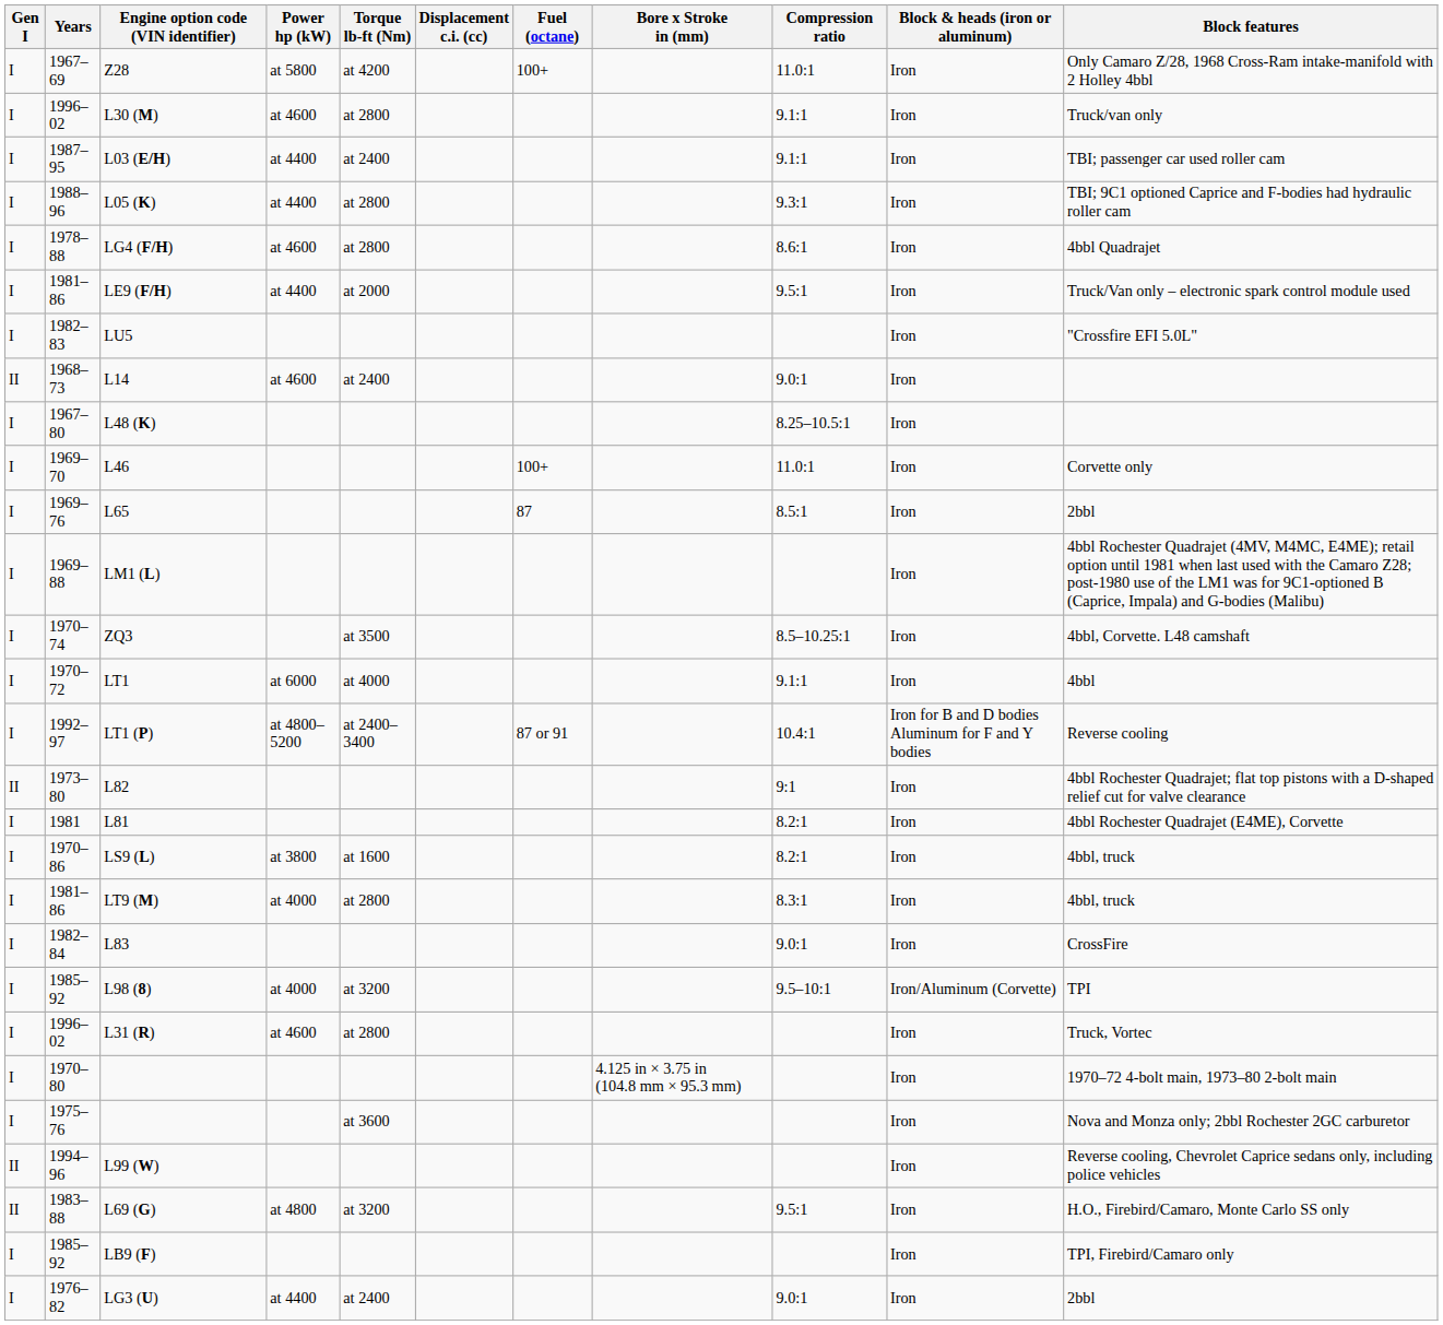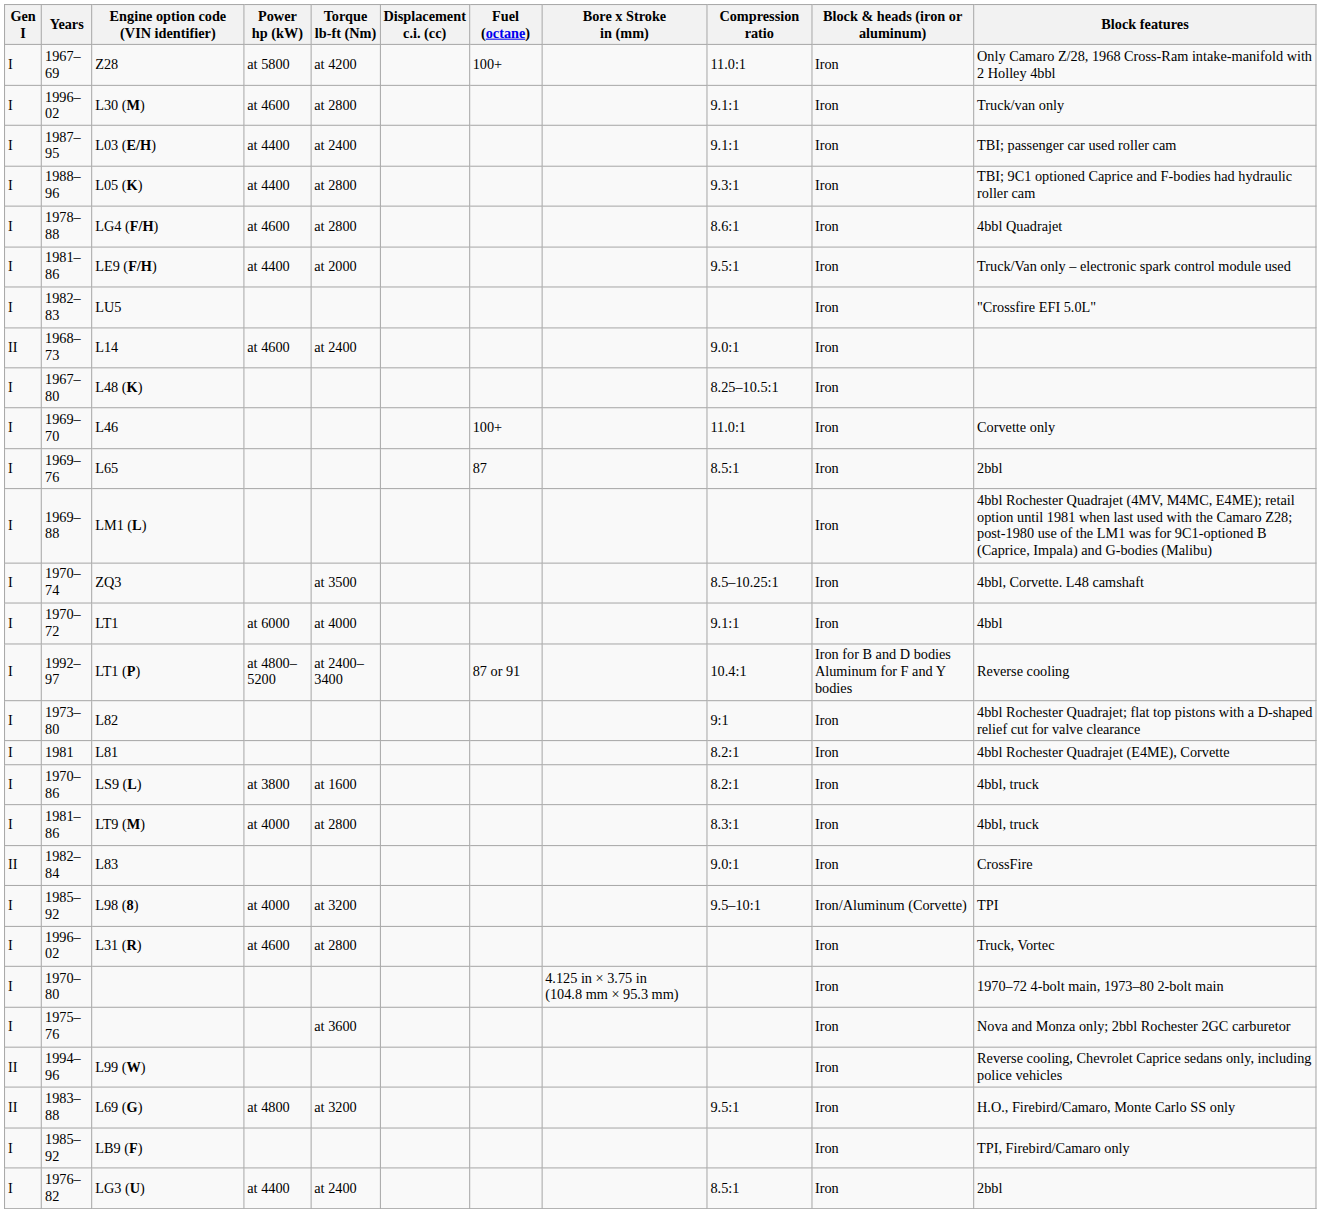L82 | Gen I: II -> I
L83 | Gen I: I -> II
LG3 (U) | Compression ratio: 9.0:1 -> 8.5:1
